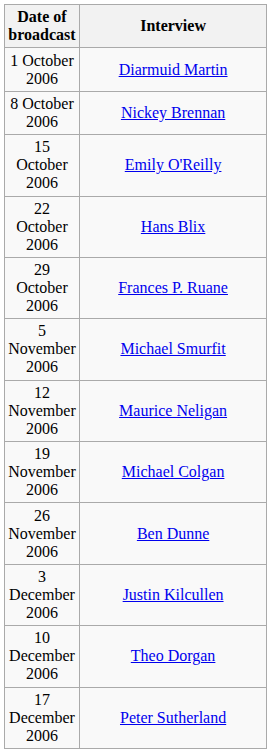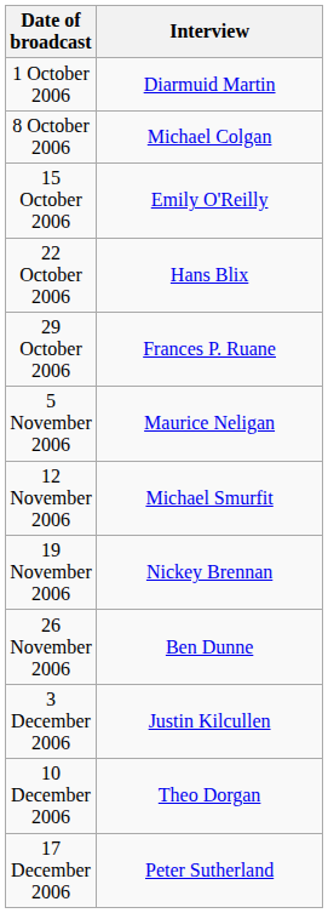8 October 2006 | Interview: Nickey Brennan -> Michael Colgan
5 November 2006 | Interview: Michael Smurfit -> Maurice Neligan
12 November 2006 | Interview: Maurice Neligan -> Michael Smurfit
19 November 2006 | Interview: Michael Colgan -> Nickey Brennan
